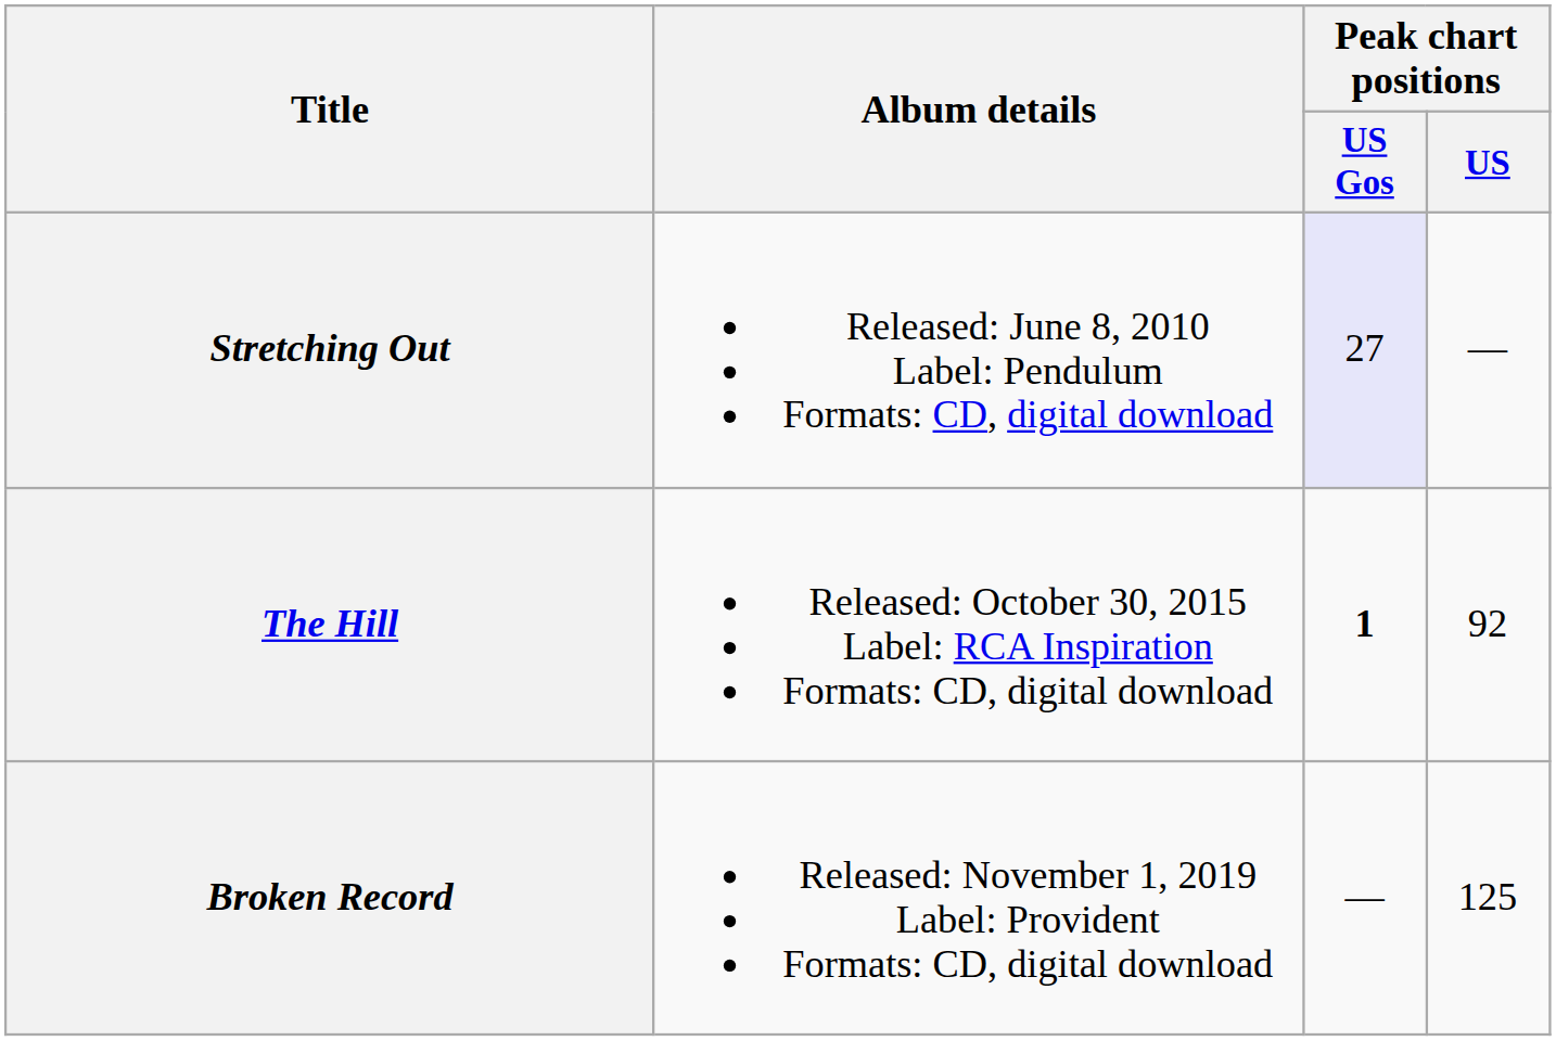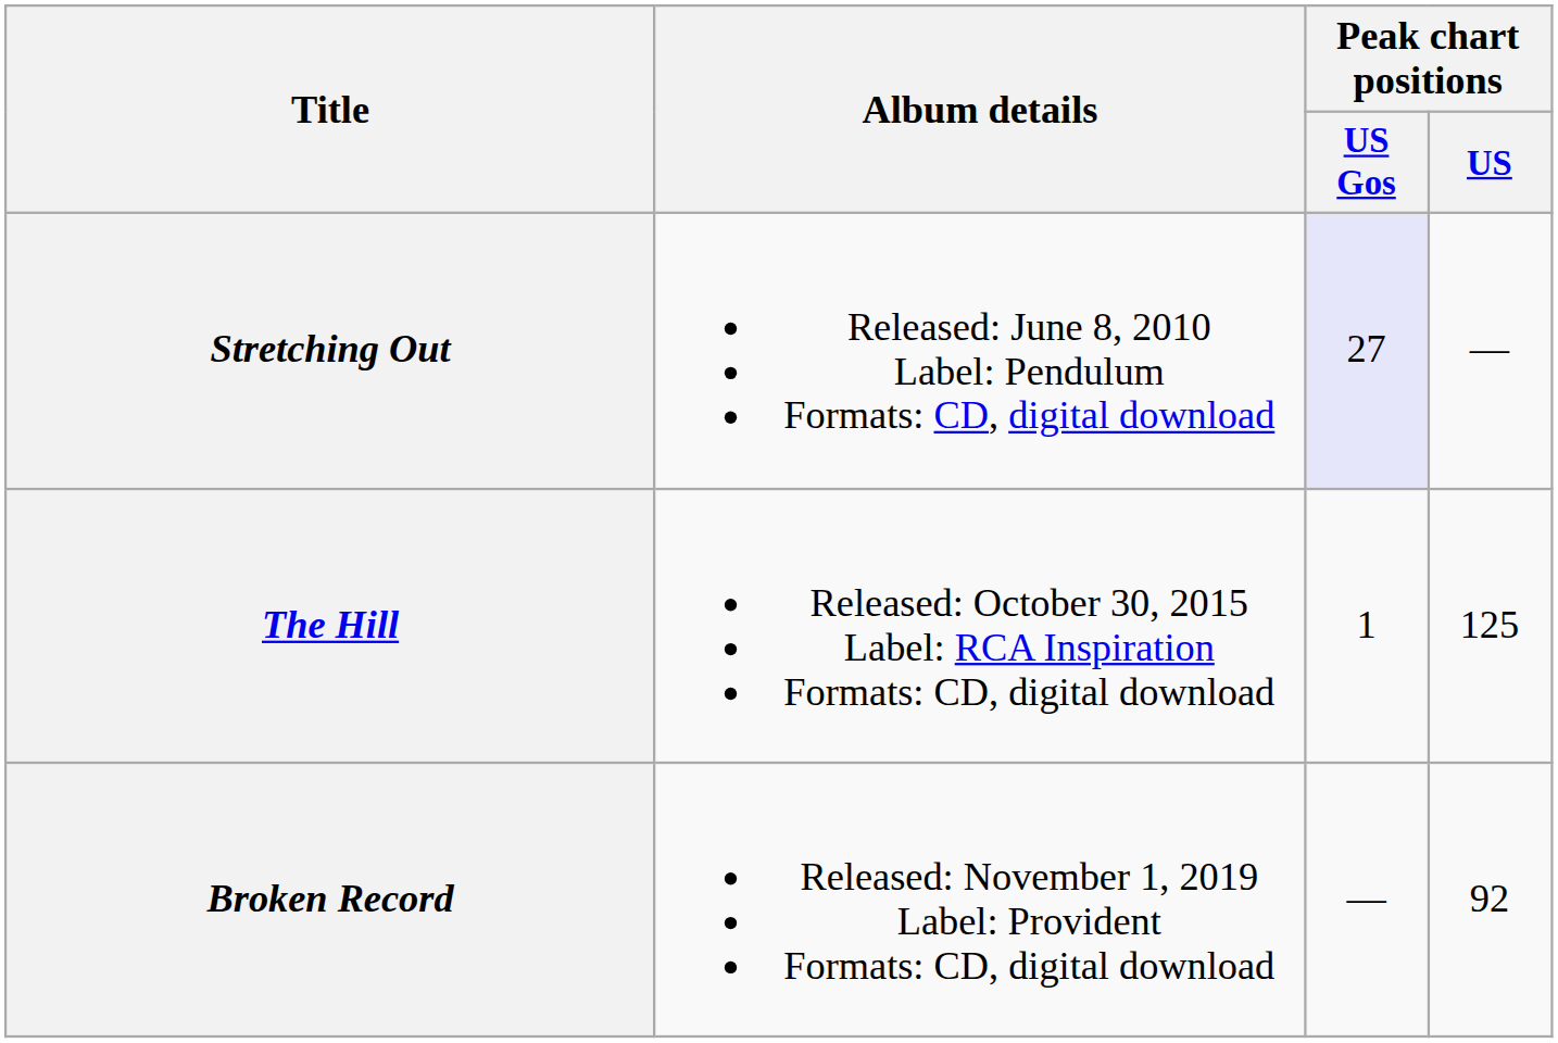The Hill | Peak chart positions / US Gos: bold -> normal
The Hill | Peak chart positions / US: 92 -> 125
Broken Record | Peak chart positions / US: 125 -> 92
